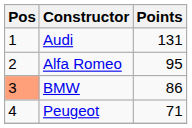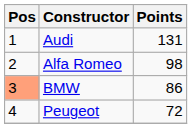Alfa Romeo | Points: 95 -> 98
Peugeot | Points: 71 -> 72
